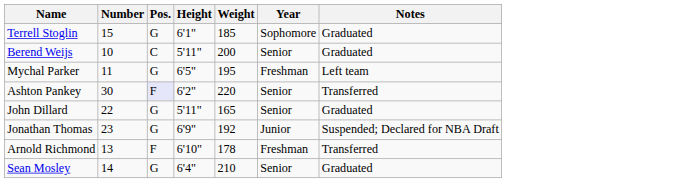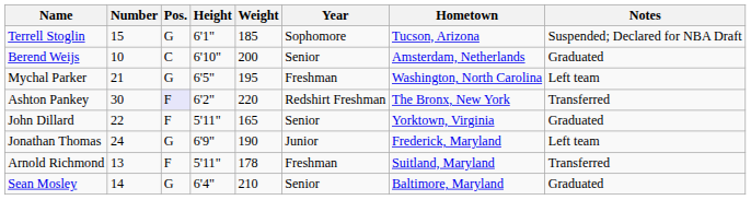+ column: Hometown | Tucson, Arizona | Amsterdam, Netherlands | Washington, North Carolina | The Bronx, New York | Yorktown, Virginia | Frederick, Maryland | Suitland, Maryland | Baltimore, Maryland
Terrell Stoglin | Notes: Graduated -> Suspended; Declared for NBA Draft
Berend Weijs | Height: 5'11" -> 6'10"
Mychal Parker | Number: 11 -> 21
Ashton Pankey | Year: Senior -> Redshirt Freshman
John Dillard | Pos.: G -> F
Jonathan Thomas | Number: 23 -> 24
Jonathan Thomas | Weight: 192 -> 190
Jonathan Thomas | Notes: Suspended; Declared for NBA Draft -> Left team
Arnold Richmond | Height: 6'10" -> 5'11"
